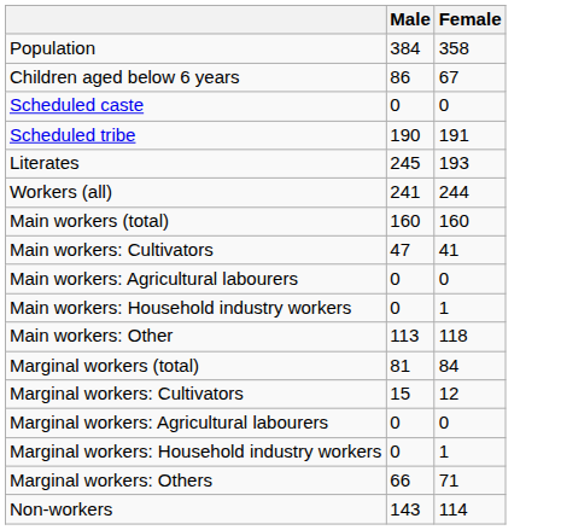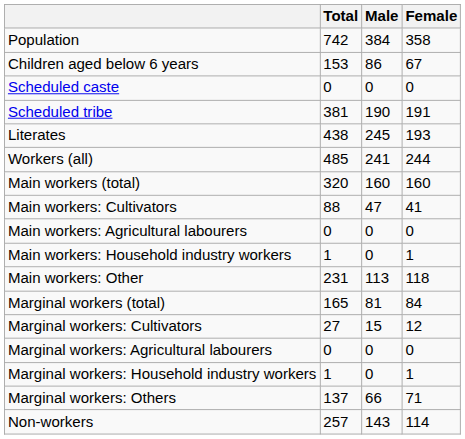+ column: Total | 742 | 153 | 0 | 381 | 438 | 485 | 320 | 88 | 0 | 1 | 231 | 165 | 27 | 0 | 1 | 137 | 257
